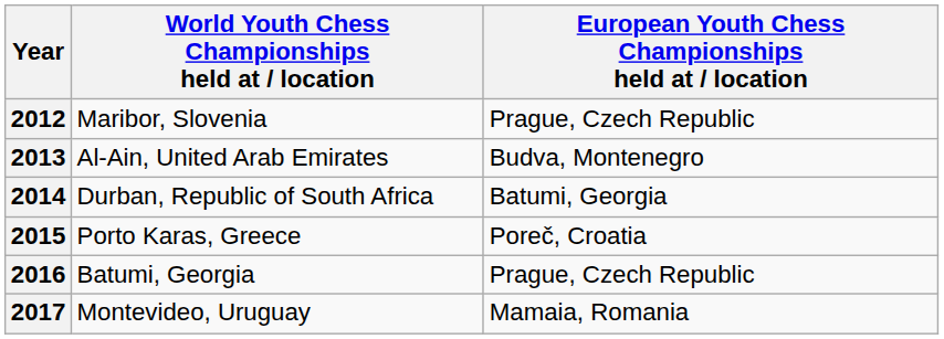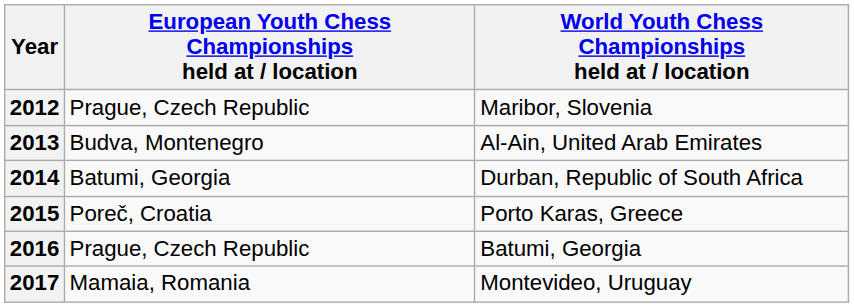columns swapped: World Youth Chess Championships held at / location <-> European Youth Chess Championships held at / location
